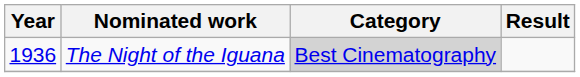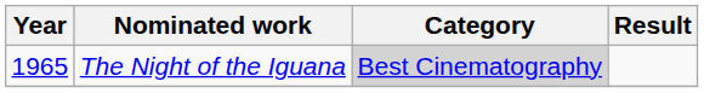The Night of the Iguana | Year: 1936 -> 1965
